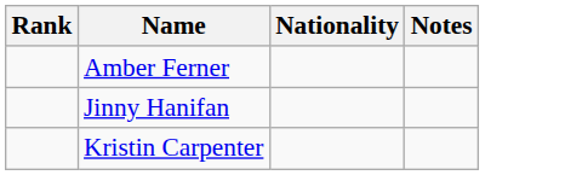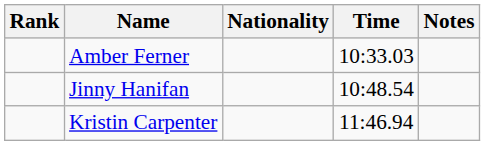+ column: Time | 10:33.03 | 10:48.54 | 11:46.94
